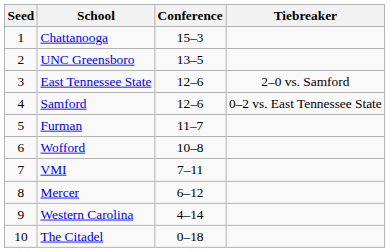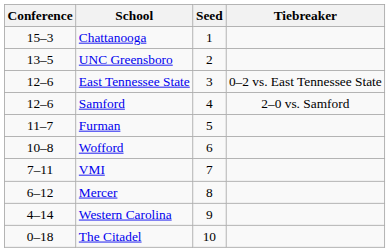columns swapped: Seed <-> Conference
East Tennessee State | Tiebreaker: 2–0 vs. Samford -> 0–2 vs. East Tennessee State
Samford | Tiebreaker: 0–2 vs. East Tennessee State -> 2–0 vs. Samford
